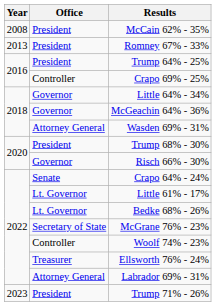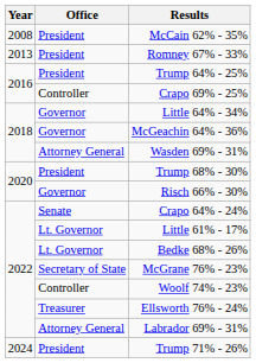Trump 71% - 26% | Year: 2023 -> 2024
